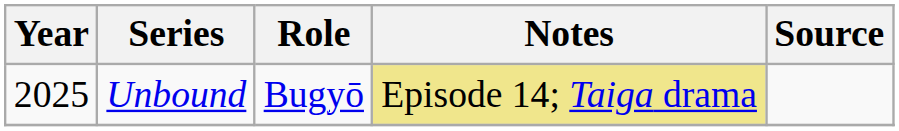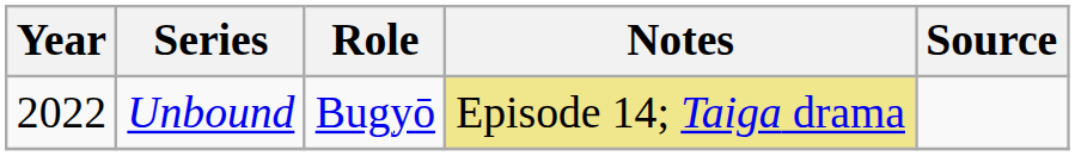Unbound | Year: 2025 -> 2022
